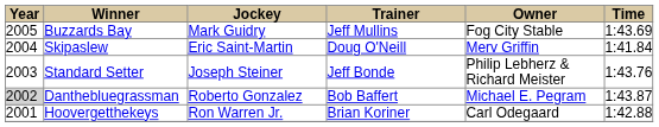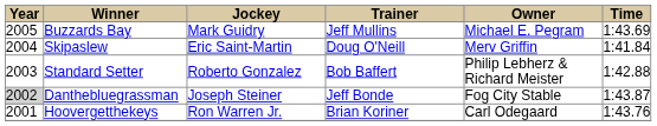Buzzards Bay | column 5: Fog City Stable -> Michael E. Pegram
Standard Setter | column 3: Joseph Steiner -> Roberto Gonzalez
Standard Setter | column 4: Jeff Bonde -> Bob Baffert
Standard Setter | column 6: 1:43.76 -> 1:42.88
Danthebluegrassman | column 3: Roberto Gonzalez -> Joseph Steiner
Danthebluegrassman | column 4: Bob Baffert -> Jeff Bonde
Danthebluegrassman | column 5: Michael E. Pegram -> Fog City Stable
Hoovergetthekeys | column 6: 1:42.88 -> 1:43.76
